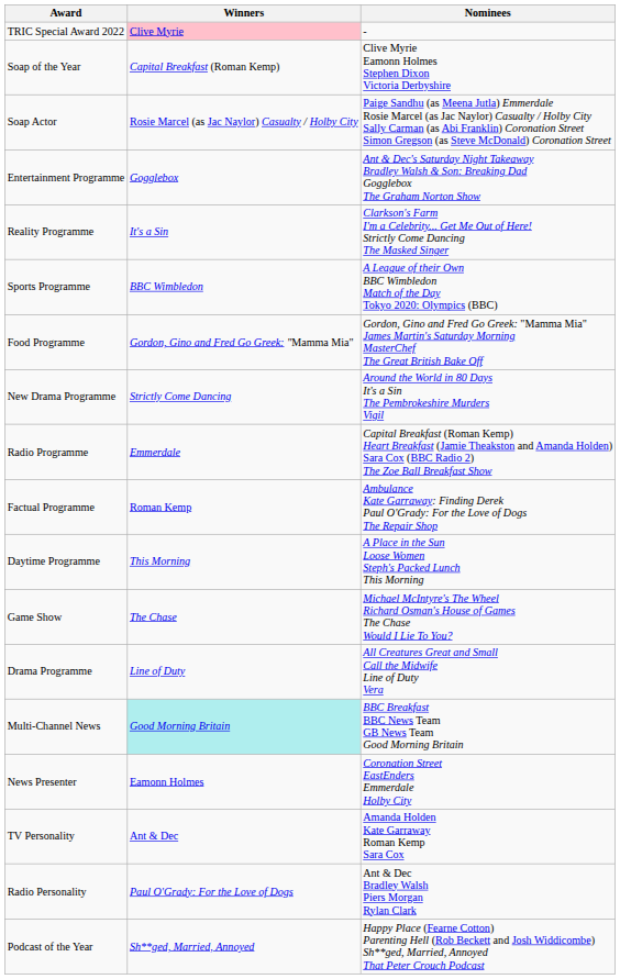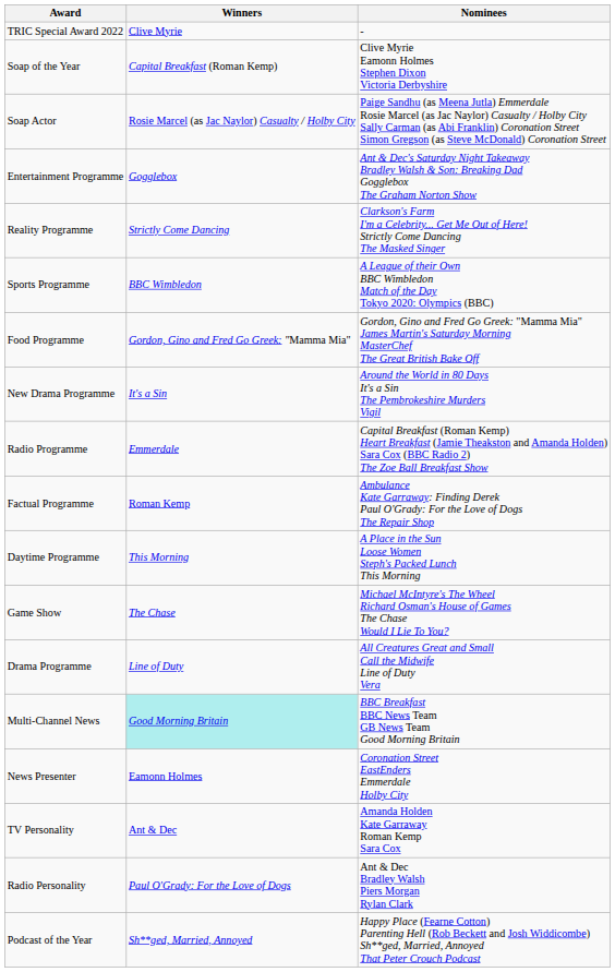TRIC Special Award 2022 | Winners: pink background -> no background
Reality Programme | Winners: It's a Sin -> Strictly Come Dancing
New Drama Programme | Winners: Strictly Come Dancing -> It's a Sin
